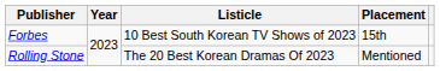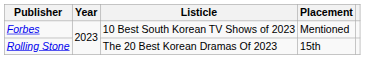Forbes | Placement: 15th -> Mentioned
Rolling Stone | Placement: Mentioned -> 15th
